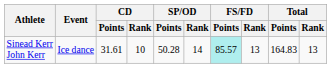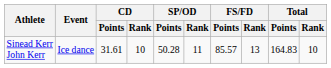Sinead Kerr John Kerr | SP/OD / Rank: 14 -> 11
Sinead Kerr John Kerr | FS/FD / Points: paleturquoise background -> no background
Sinead Kerr John Kerr | Total / Rank: 13 -> 10
